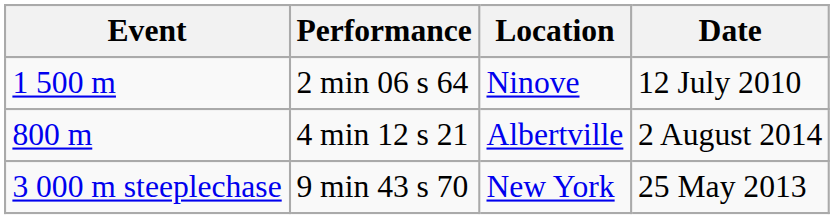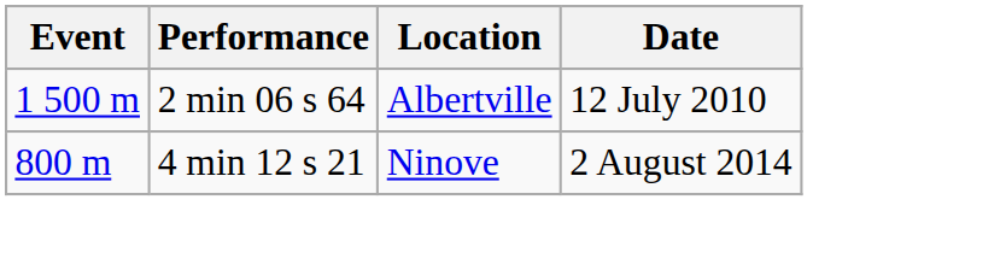2 min 06 s 64 | Location: Ninove -> Albertville
4 min 12 s 21 | Location: Albertville -> Ninove
- row: 3 000 m steeplechase | 9 min 43 s 70 | New York | 25 May 2013
